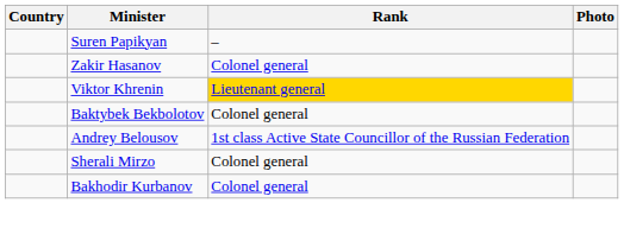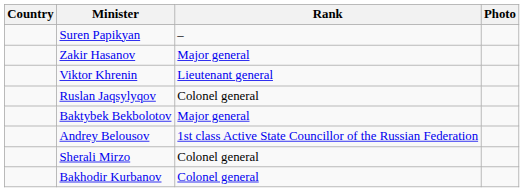Zakir Hasanov | Rank: Colonel general -> Major general
Viktor Khrenin | Rank: gold background -> no background
+ row: Ruslan Jaqsylyqov | Colonel general
Baktybek Bekbolotov | Rank: Colonel general -> Major general
